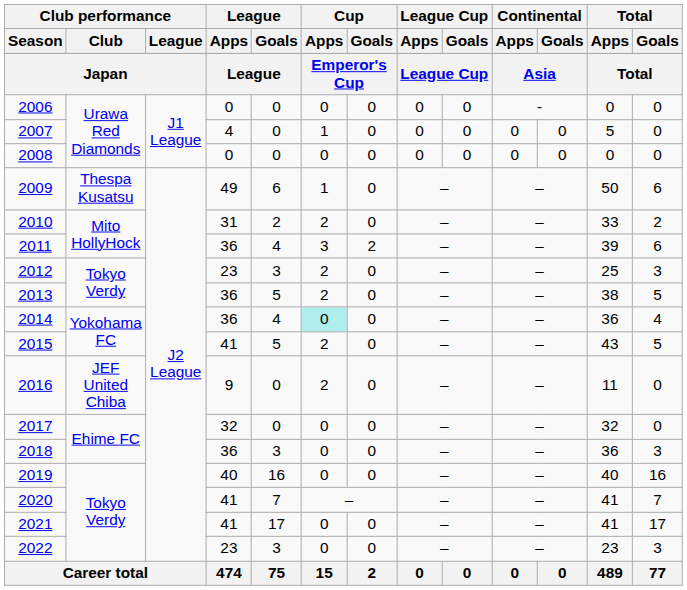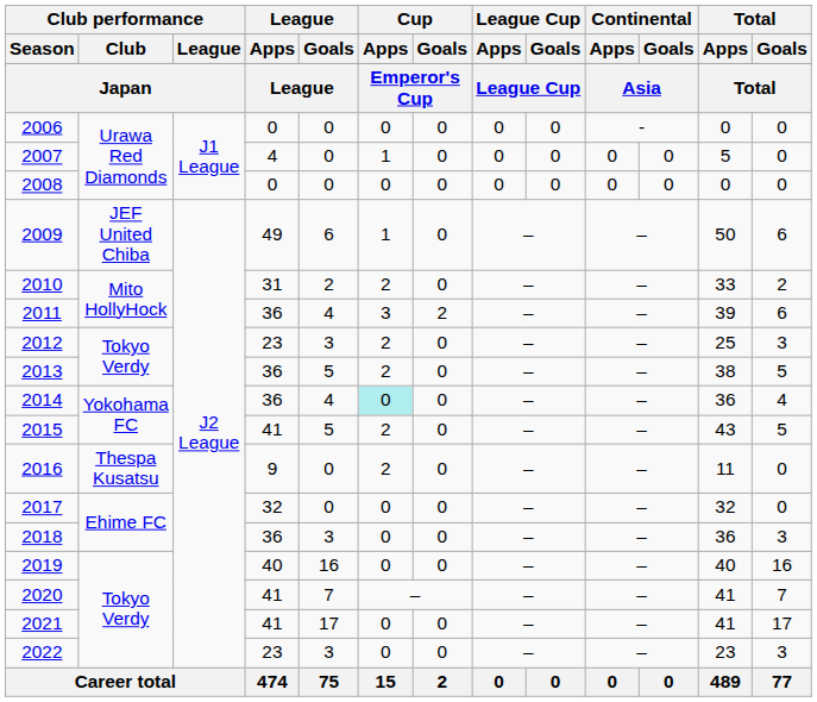2009 | Club performance / Club: Thespa Kusatsu -> JEF United Chiba
2016 | Club performance / Club: JEF United Chiba -> Thespa Kusatsu
